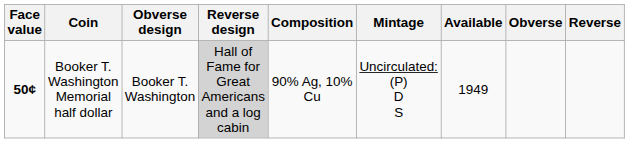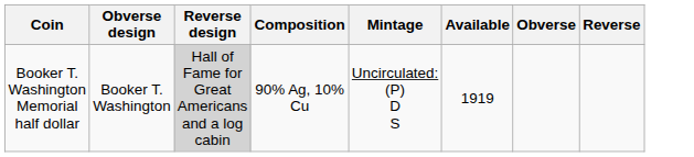- column: Face value | 50¢
Booker T. Washington Memorial half dollar | Available: 1949 -> 1919
